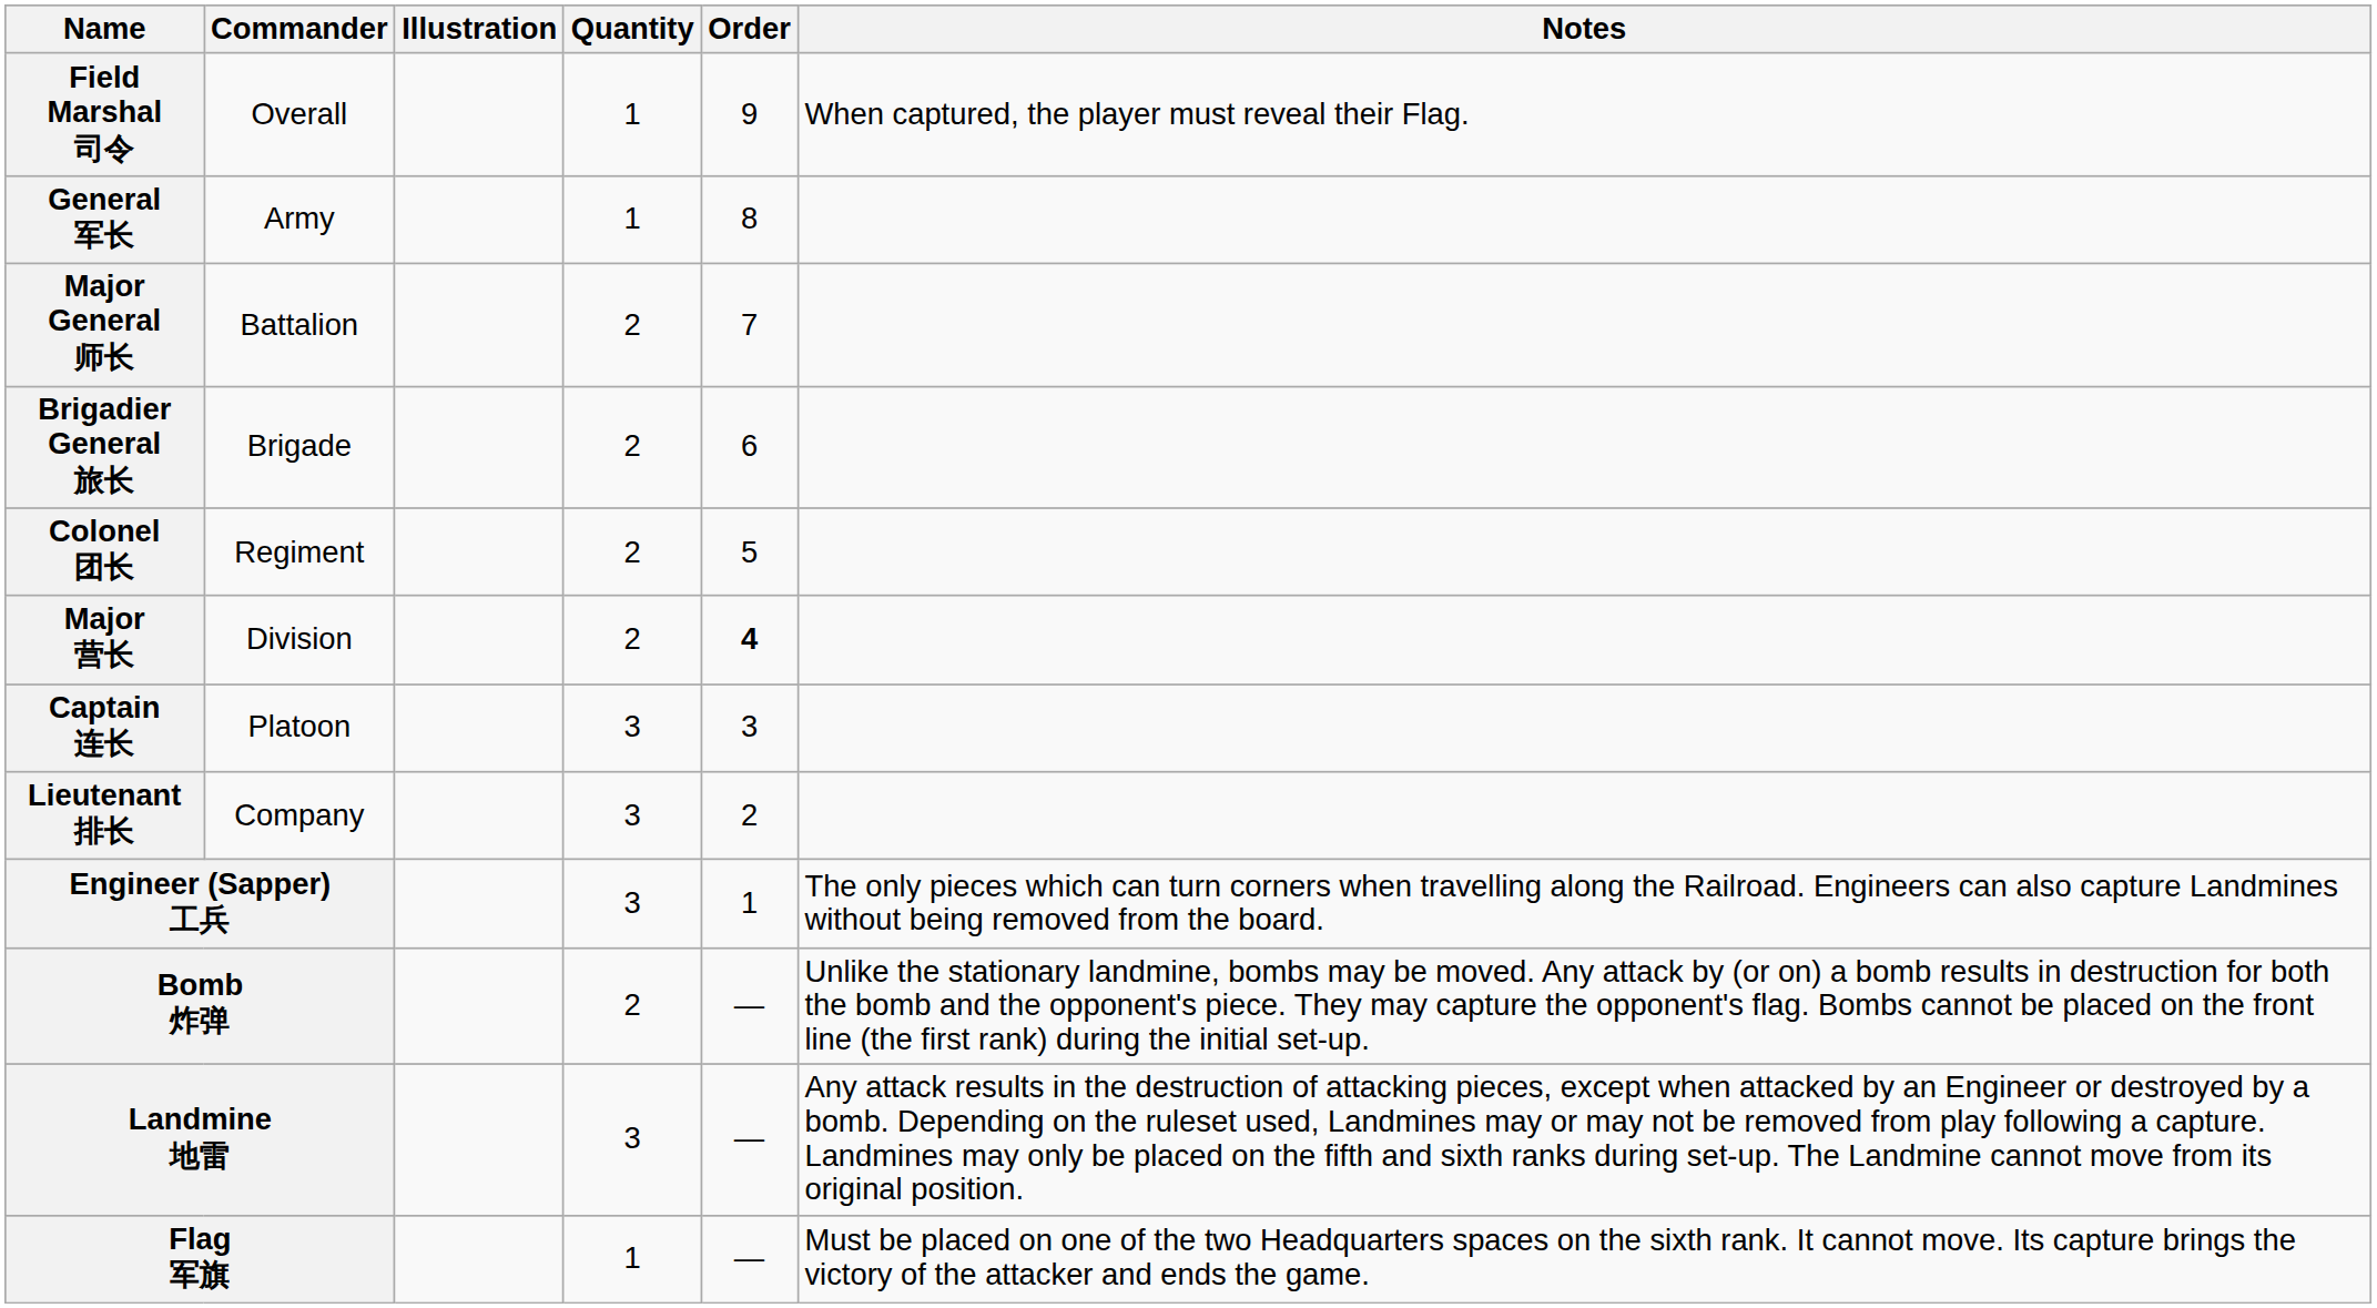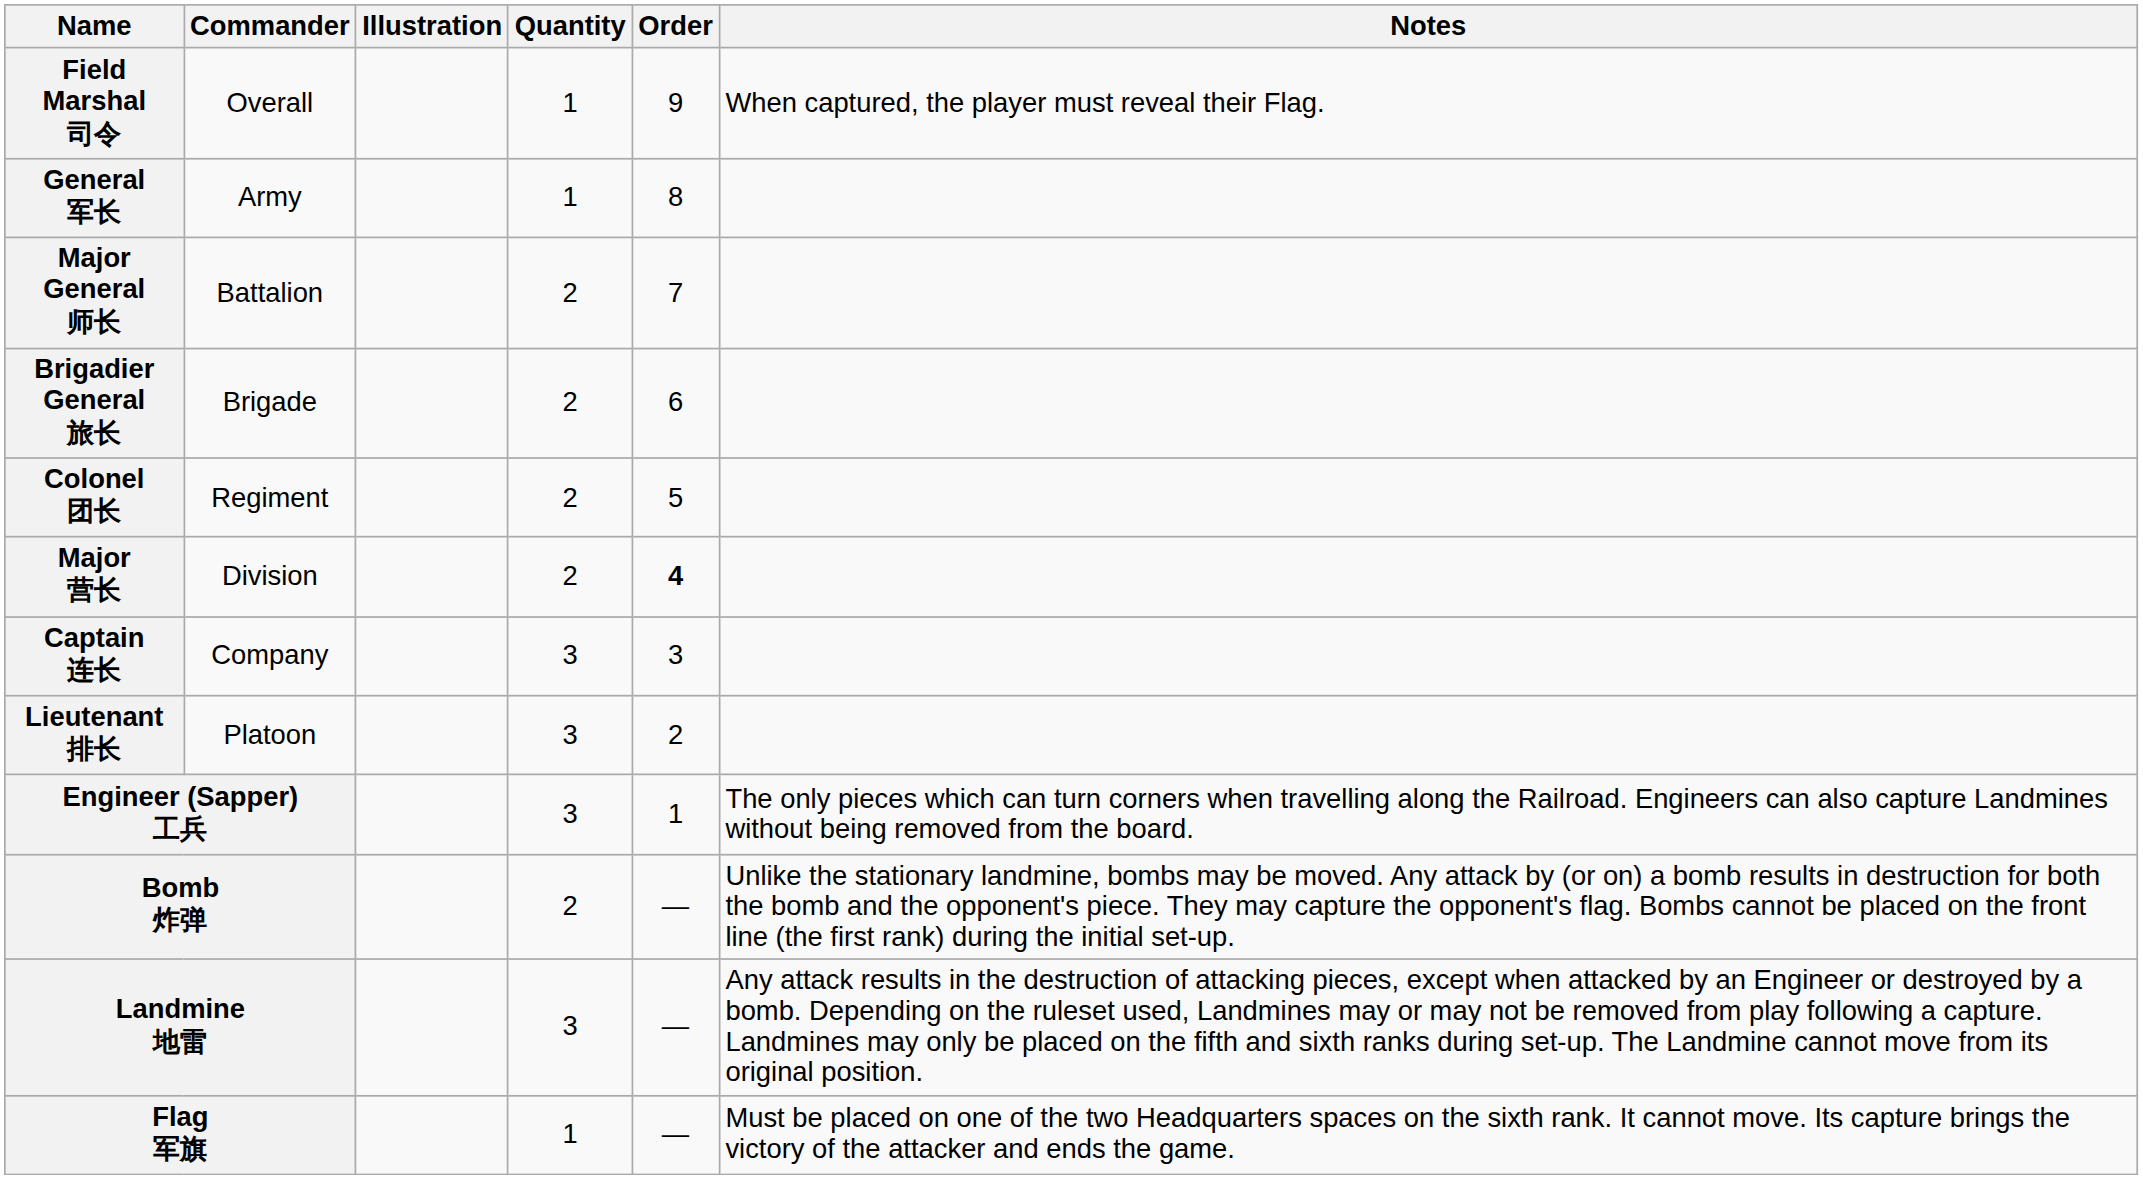Captain 连长 | Commander: Platoon -> Company
Lieutenant 排长 | Commander: Company -> Platoon
